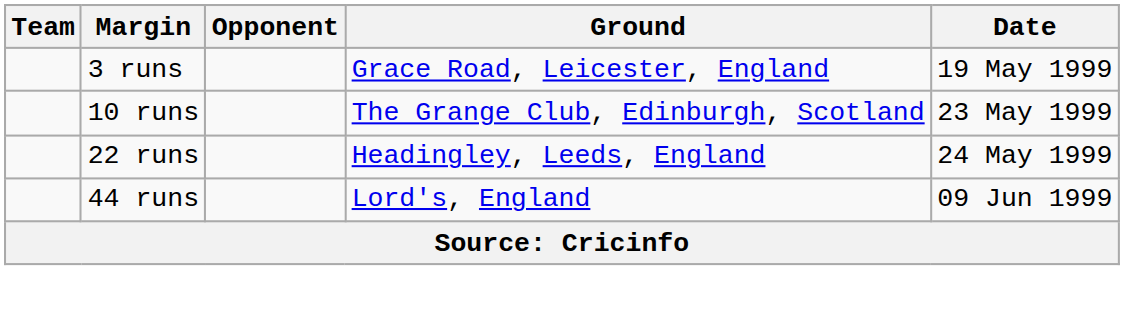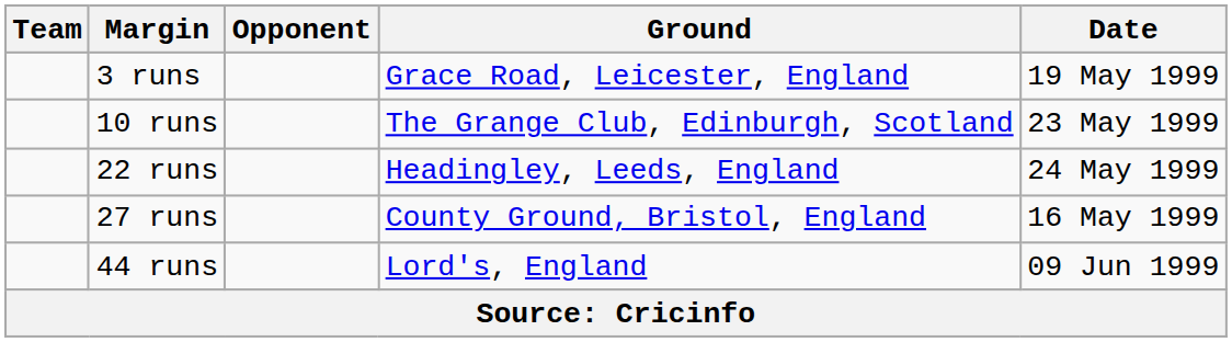+ row: 27 runs | County Ground, Bristol, England | 16 May 1999
